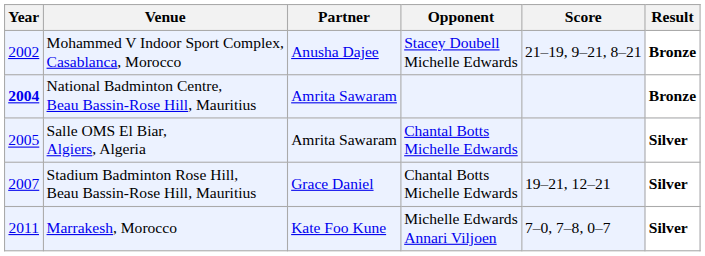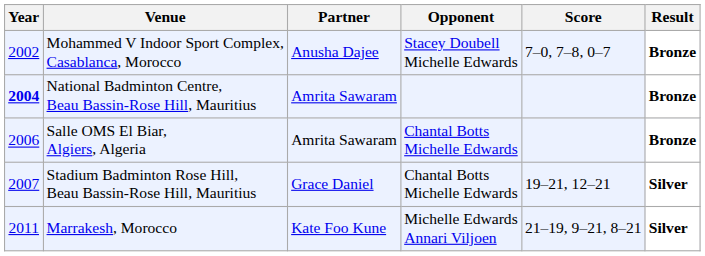Mohammed V Indoor Sport Complex, Casablanca, Morocco | Score: 21–19, 9–21, 8–21 -> 7–0, 7–8, 0–7
Salle OMS El Biar, Algiers, Algeria | Year: 2005 -> 2006
Salle OMS El Biar, Algiers, Algeria | Result: Silver -> Bronze
Marrakesh, Morocco | Score: 7–0, 7–8, 0–7 -> 21–19, 9–21, 8–21
